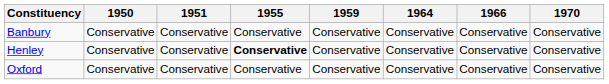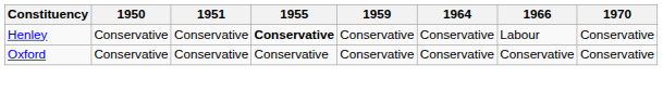- row: Banbury | Conservative | Conservative | Conservative | Conservative | Conservative | Conservative | Conservative
Henley | 1966: Conservative -> Labour
